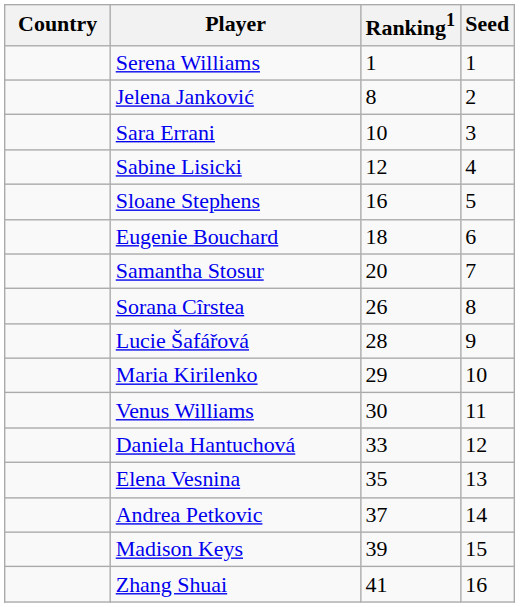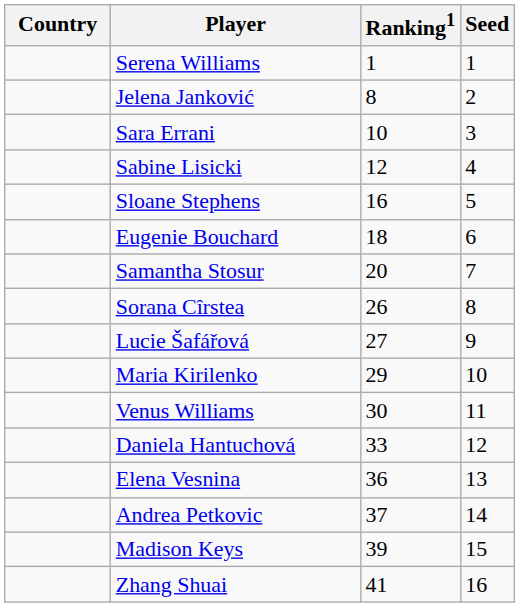Lucie Šafářová | Ranking1: 28 -> 27
Elena Vesnina | Ranking1: 35 -> 36
